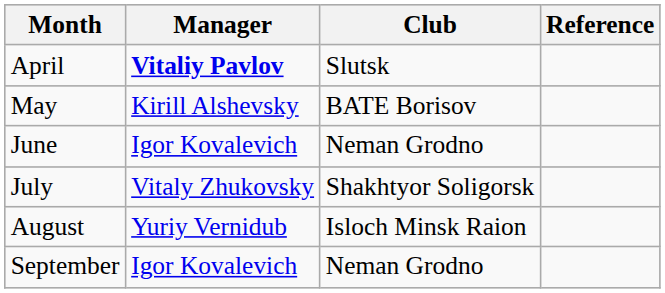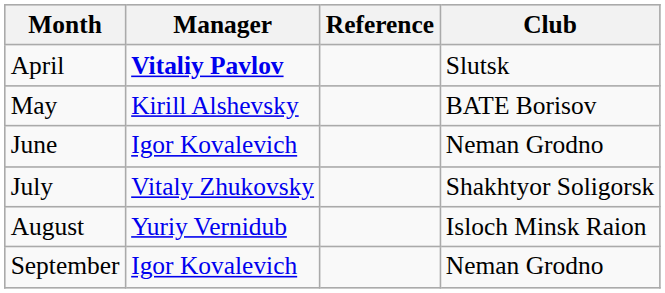columns swapped: Club <-> Reference
